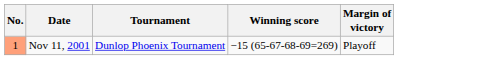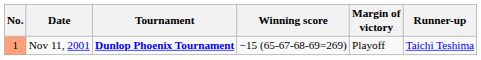+ column: Runner-up | Taichi Teshima
Nov 11, 2001 | Tournament: normal -> bold
